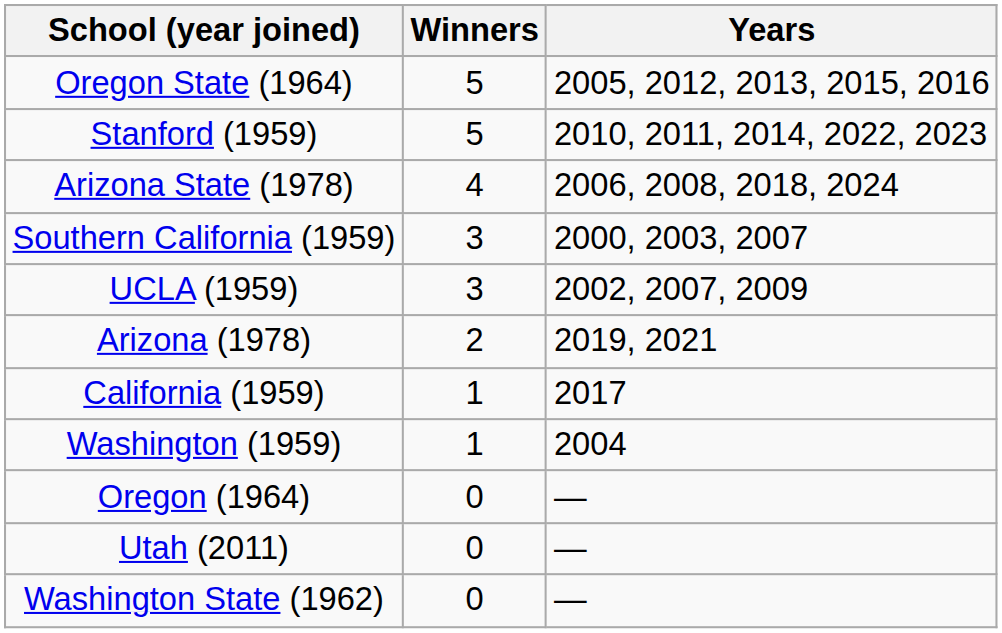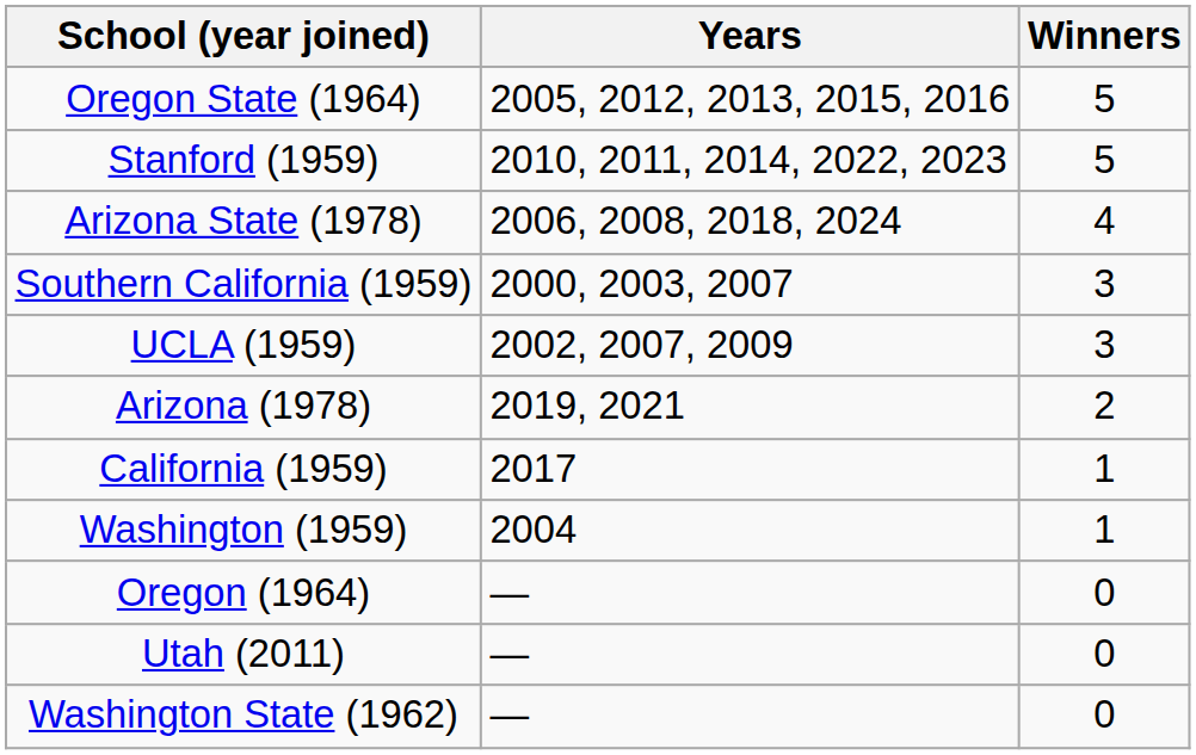columns swapped: Winners <-> Years
